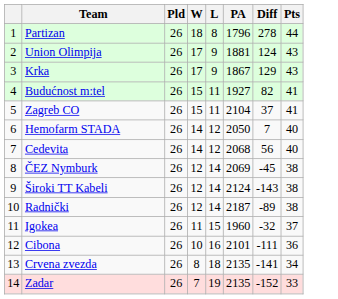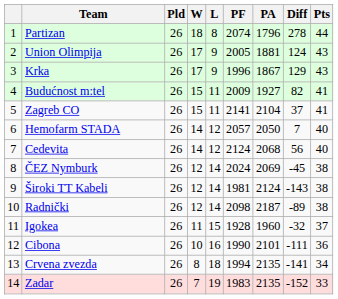+ column: PF | 2074 | 2005 | 1996 | 2009 | 2141 | 2057 | 2124 | 2024 | 1981 | 2098 | 1928 | 1990 | 1994 | 1983
